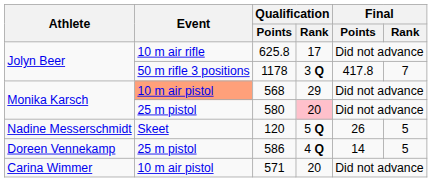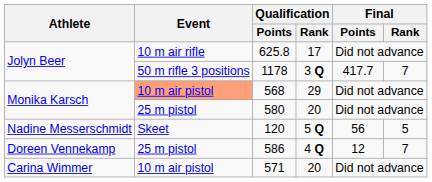1178 | Final / Points: 417.8 -> 417.7
580 | Qualification / Rank: pink background -> no background
120 | Final / Points: 26 -> 56
586 | Final / Points: 14 -> 12
586 | Final / Rank: 5 -> 7
